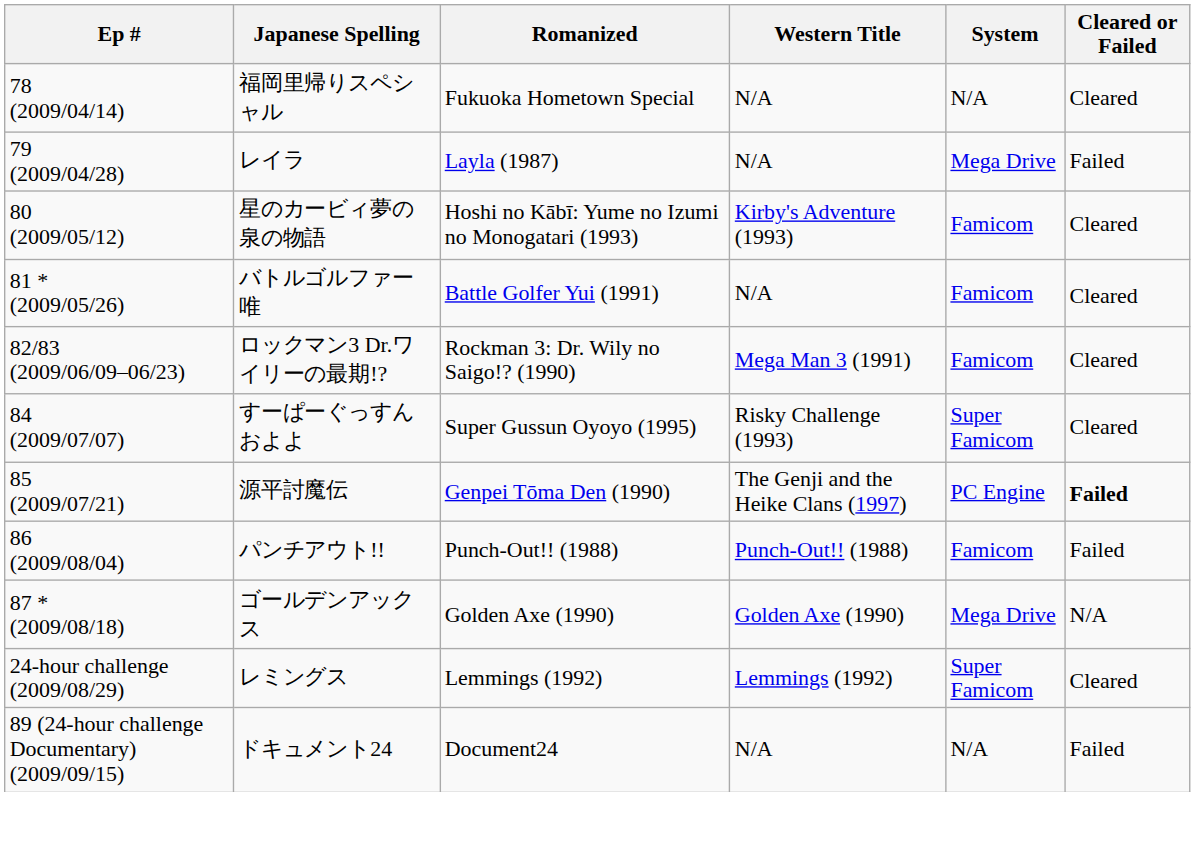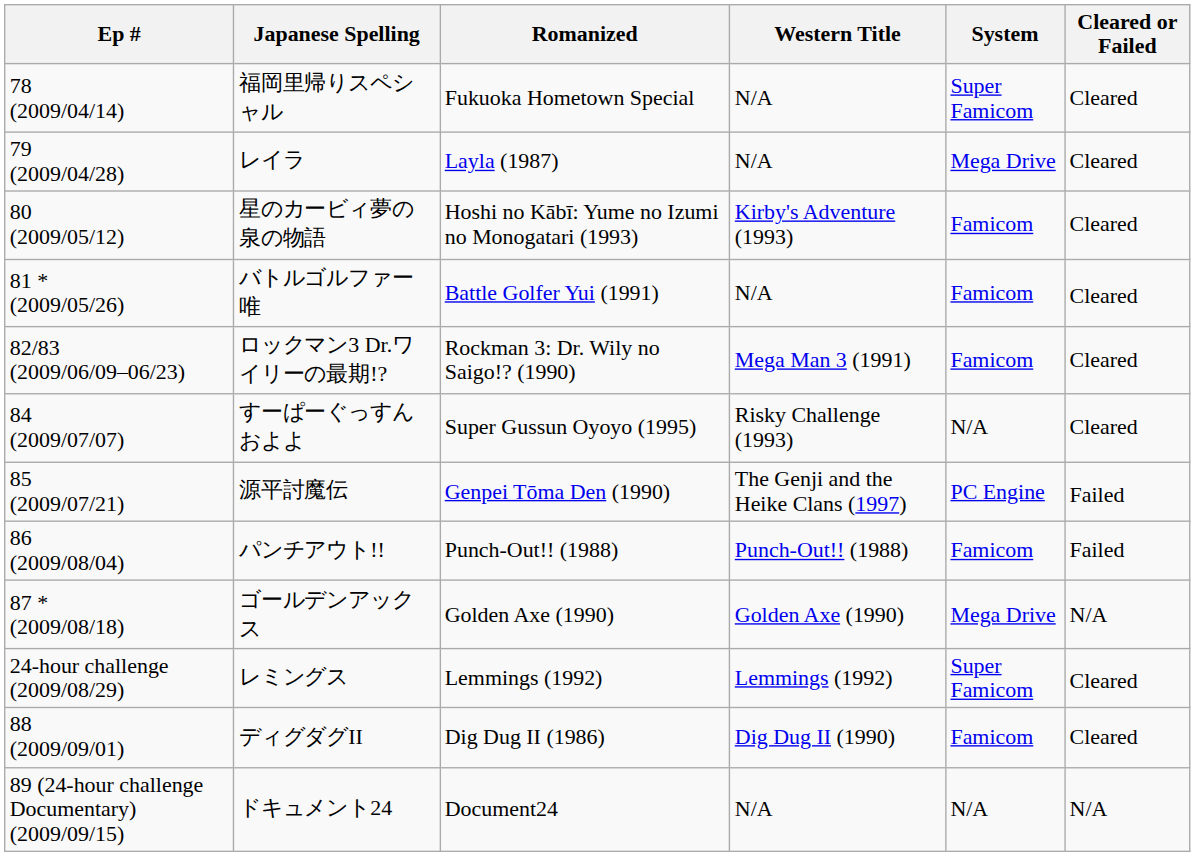福岡里帰りスペシャル | System: N/A -> Super Famicom
レイラ | Cleared or Failed: Failed -> Cleared
すーぱーぐっすんおよよ | System: Super Famicom -> N/A
源平討魔伝 | Cleared or Failed: bold -> normal
+ row: 88 (2009/09/01) | ディグダグII | Dig Dug II (1986) | Dig Dug II (1990) | Famicom | Cleared
ドキュメント24 | Cleared or Failed: Failed -> N/A
